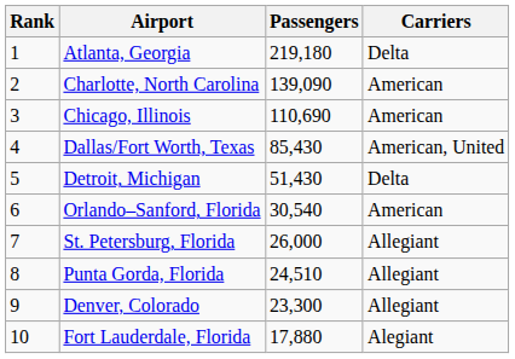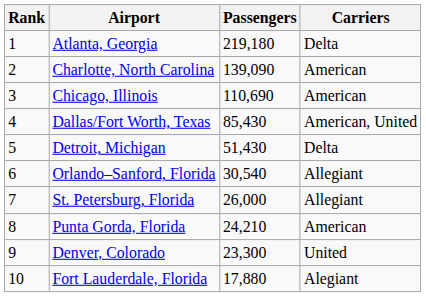Orlando–Sanford, Florida | Carriers: American -> Allegiant
Punta Gorda, Florida | Passengers: 24,510 -> 24,210
Punta Gorda, Florida | Carriers: Allegiant -> American
Denver, Colorado | Carriers: Allegiant -> United
